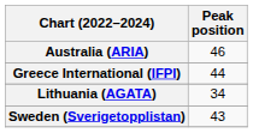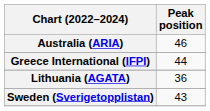Lithuania (AGATA) | Peak position: 34 -> 36
